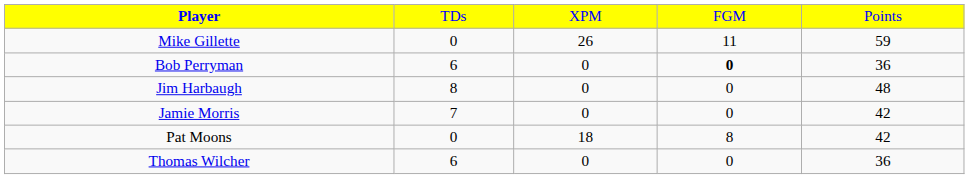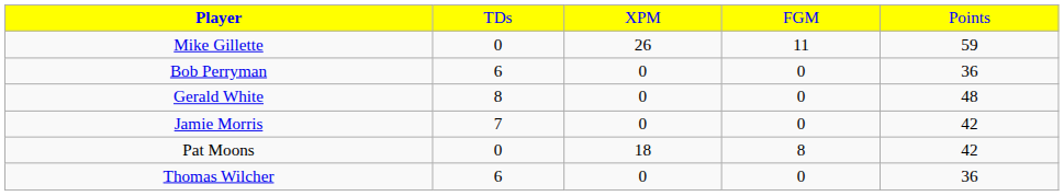Bob Perryman | column 4: bold -> normal
+ row: Gerald White | 8 | 0 | 0 | 48
- row: Jim Harbaugh | 8 | 0 | 0 | 48
